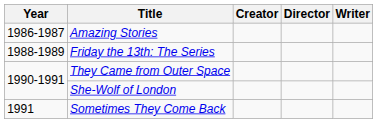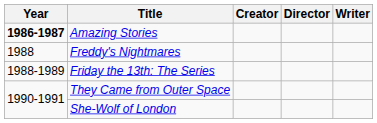Amazing Stories | Year: normal -> bold
+ row: 1988 | Freddy's Nightmares
- row: 1991 | Sometimes They Come Back
